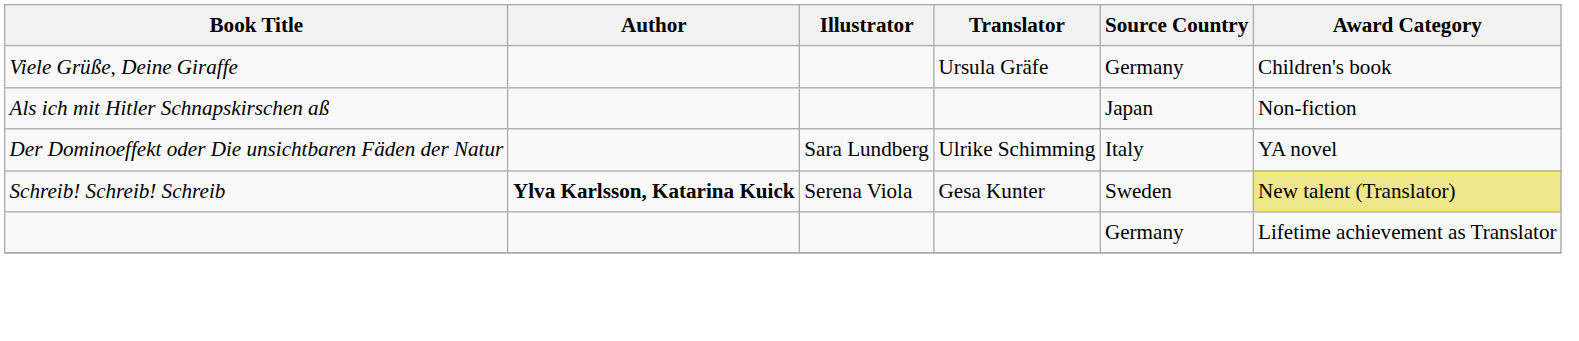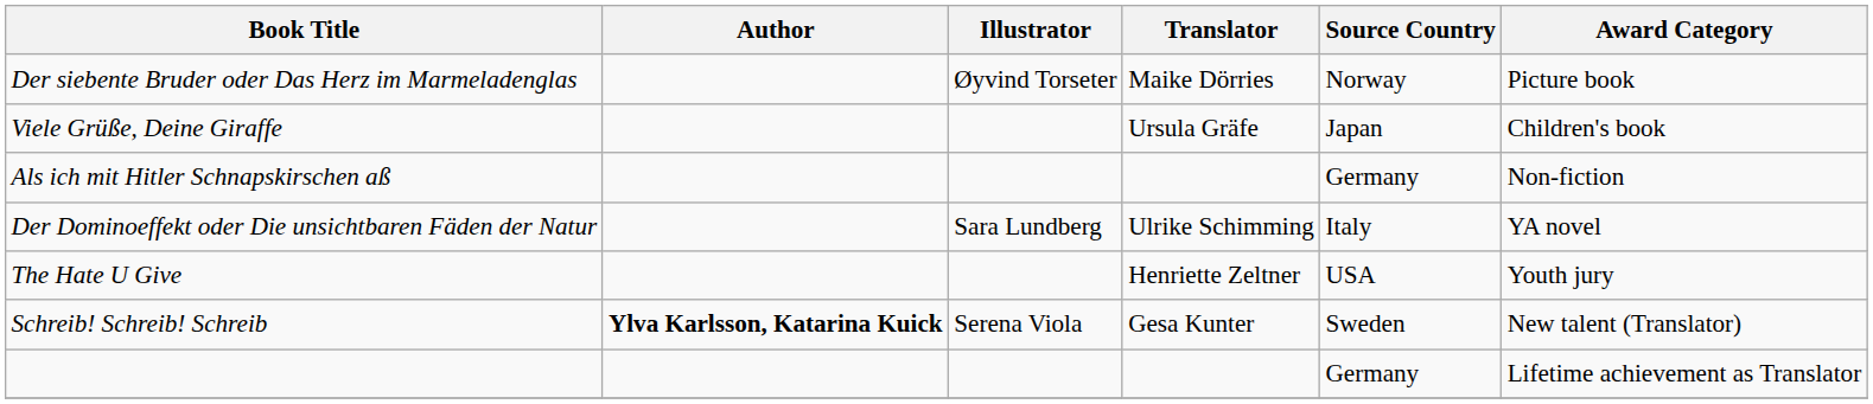+ row: Der siebente Bruder oder Das Herz im Marmeladenglas | Øyvind Torseter | Maike Dörries | Norway | Picture book
Viele Grüße, Deine Giraffe | Source Country: Germany -> Japan
Als ich mit Hitler Schnapskirschen aß | Source Country: Japan -> Germany
+ row: The Hate U Give | Henriette Zeltner | USA | Youth jury
Schreib! Schreib! Schreib | Award Category: khaki background -> no background
